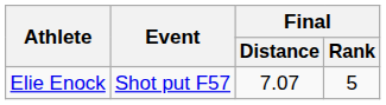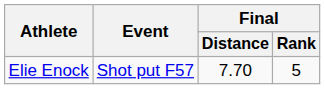Elie Enock | Final / Distance: 7.07 -> 7.70
